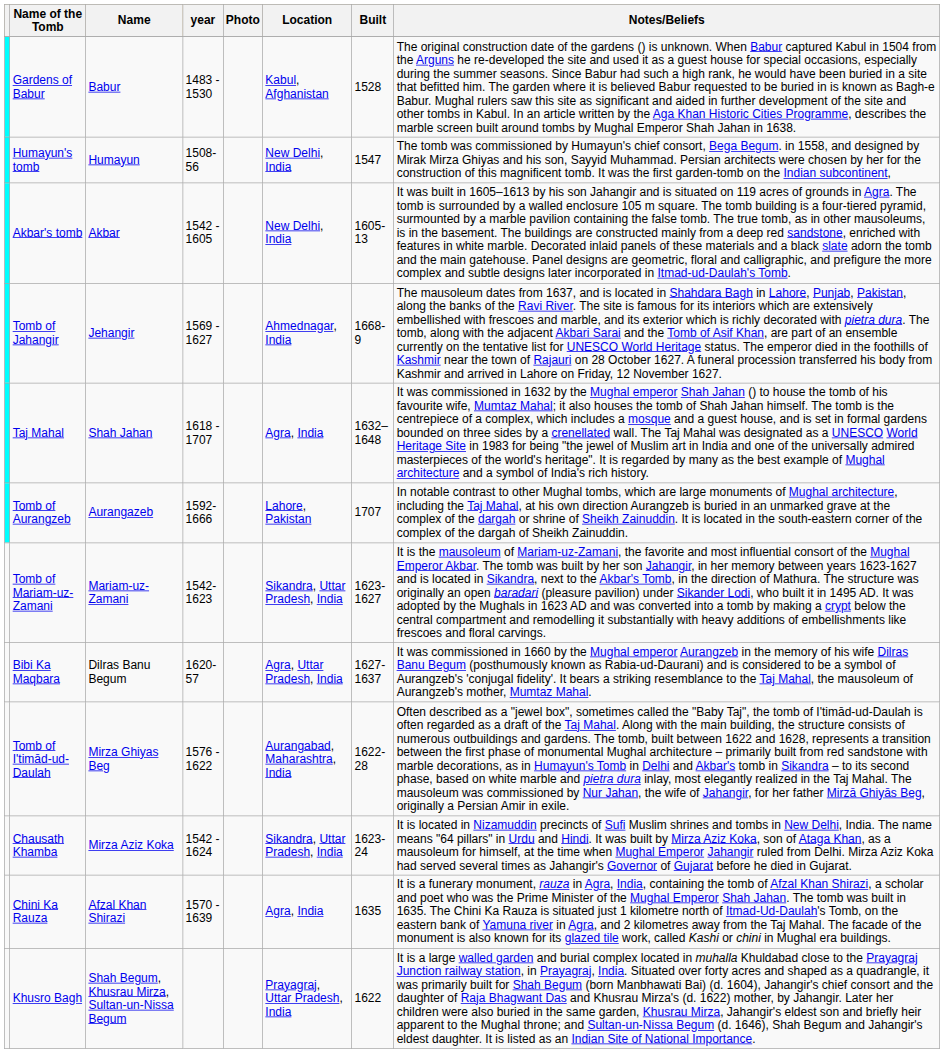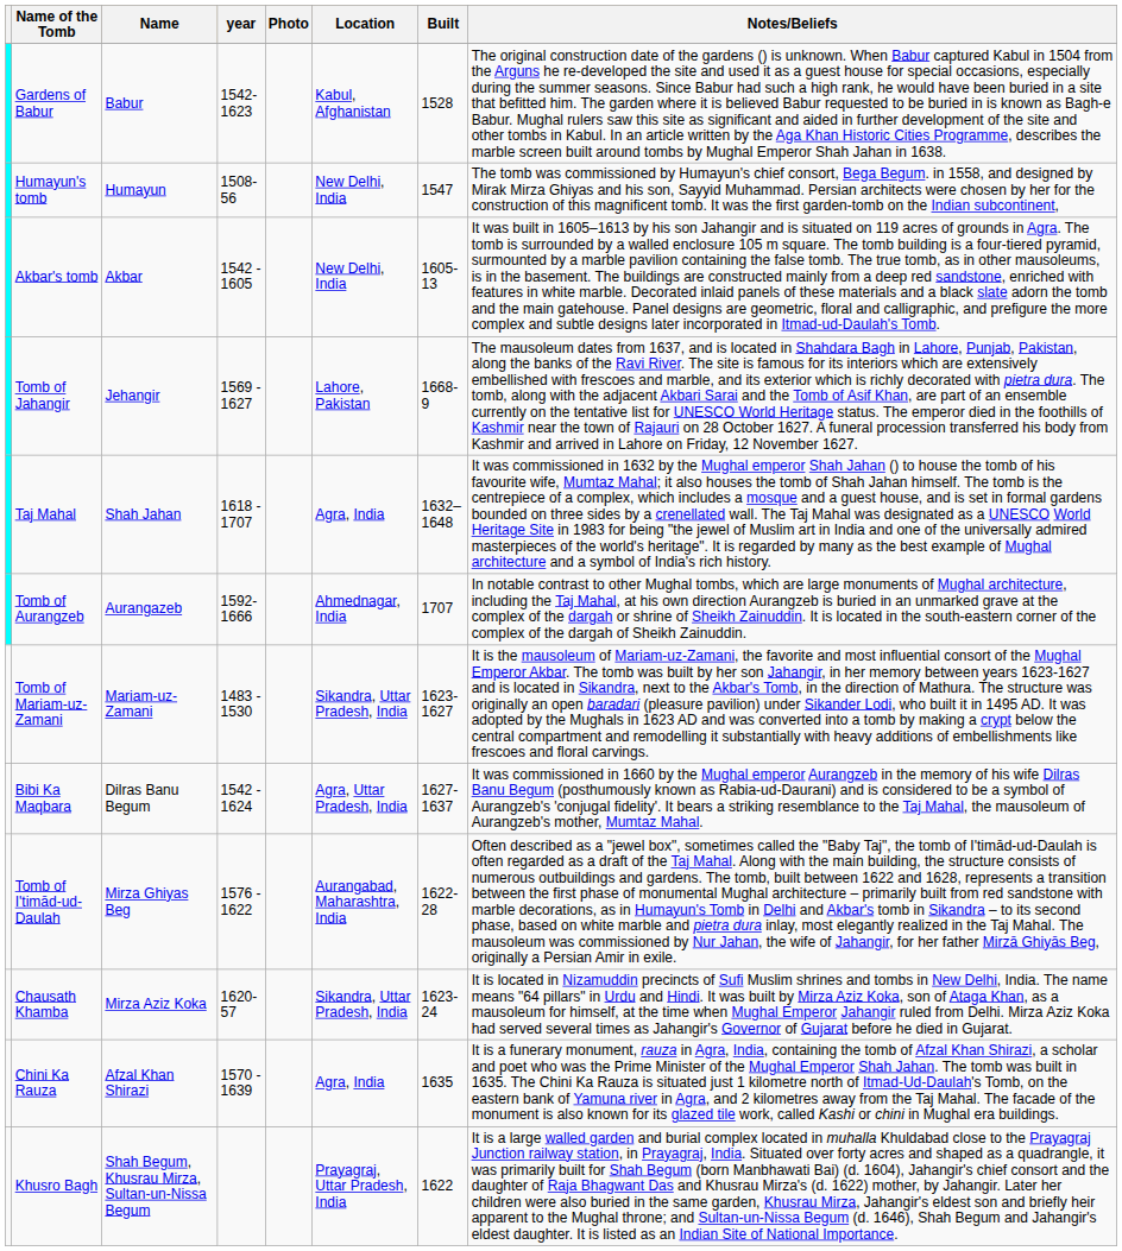Gardens of Babur | year: 1483 - 1530 -> 1542-1623
Tomb of Jahangir | Location: Ahmednagar, India -> Lahore, Pakistan
Tomb of Aurangzeb | Location: Lahore, Pakistan -> Ahmednagar, India
Tomb of Mariam-uz-Zamani | year: 1542-1623 -> 1483 - 1530
Bibi Ka Maqbara | year: 1620-57 -> 1542 - 1624
Chausath Khamba | year: 1542 - 1624 -> 1620-57
